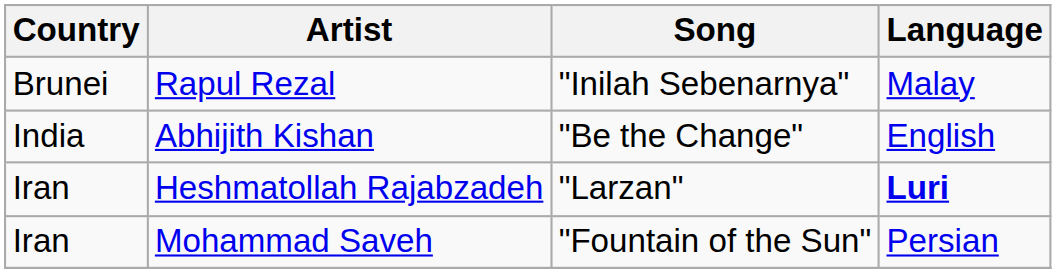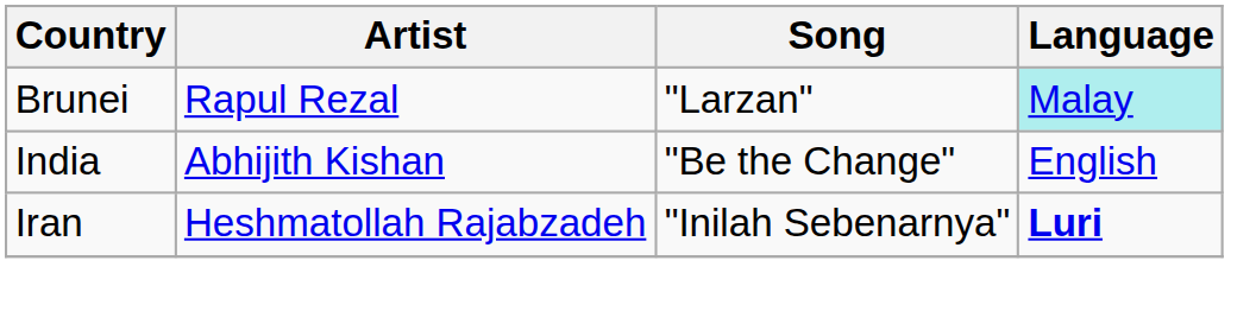Rapul Rezal | Song: "Inilah Sebenarnya" -> "Larzan"
Rapul Rezal | Language: no background -> paleturquoise background
Heshmatollah Rajabzadeh | Song: "Larzan" -> "Inilah Sebenarnya"
- row: Iran | Mohammad Saveh | "Fountain of the Sun" | Persian
